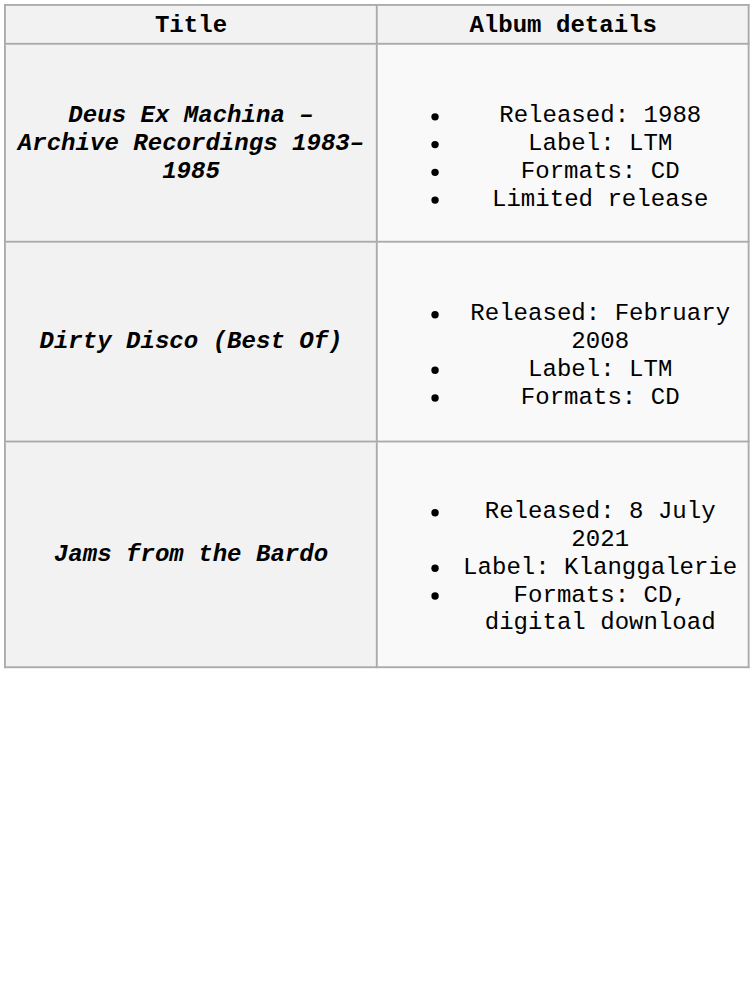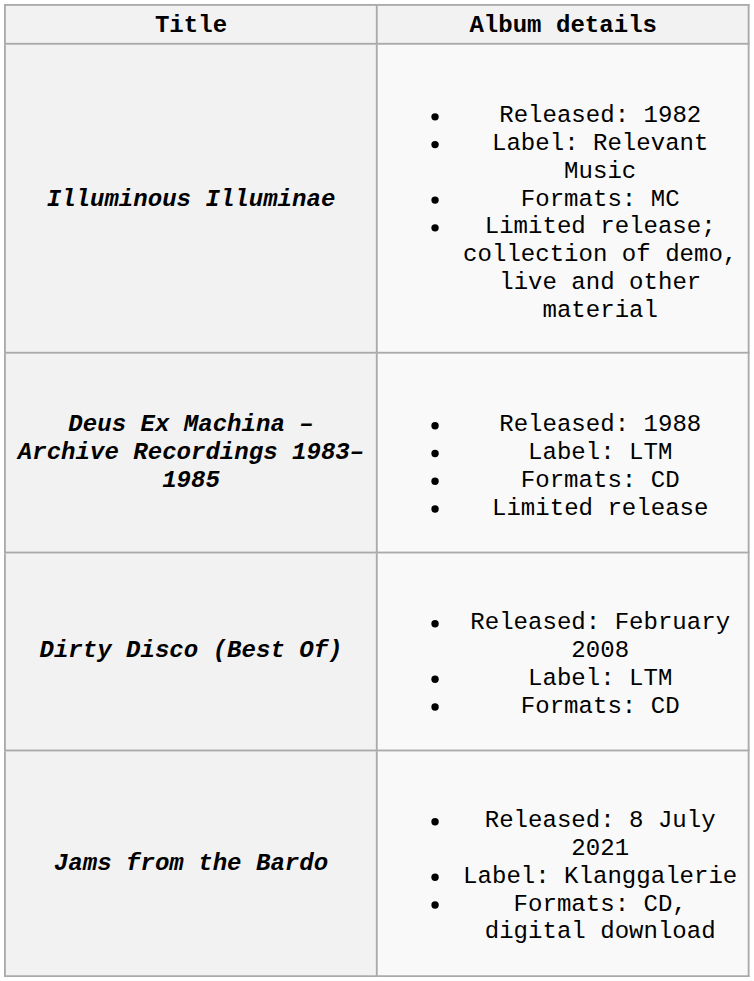+ row: Illuminous Illuminae | Released: 1982 Label: Relevant Music Formats: MC Limited release; collection of demo, live and other material
